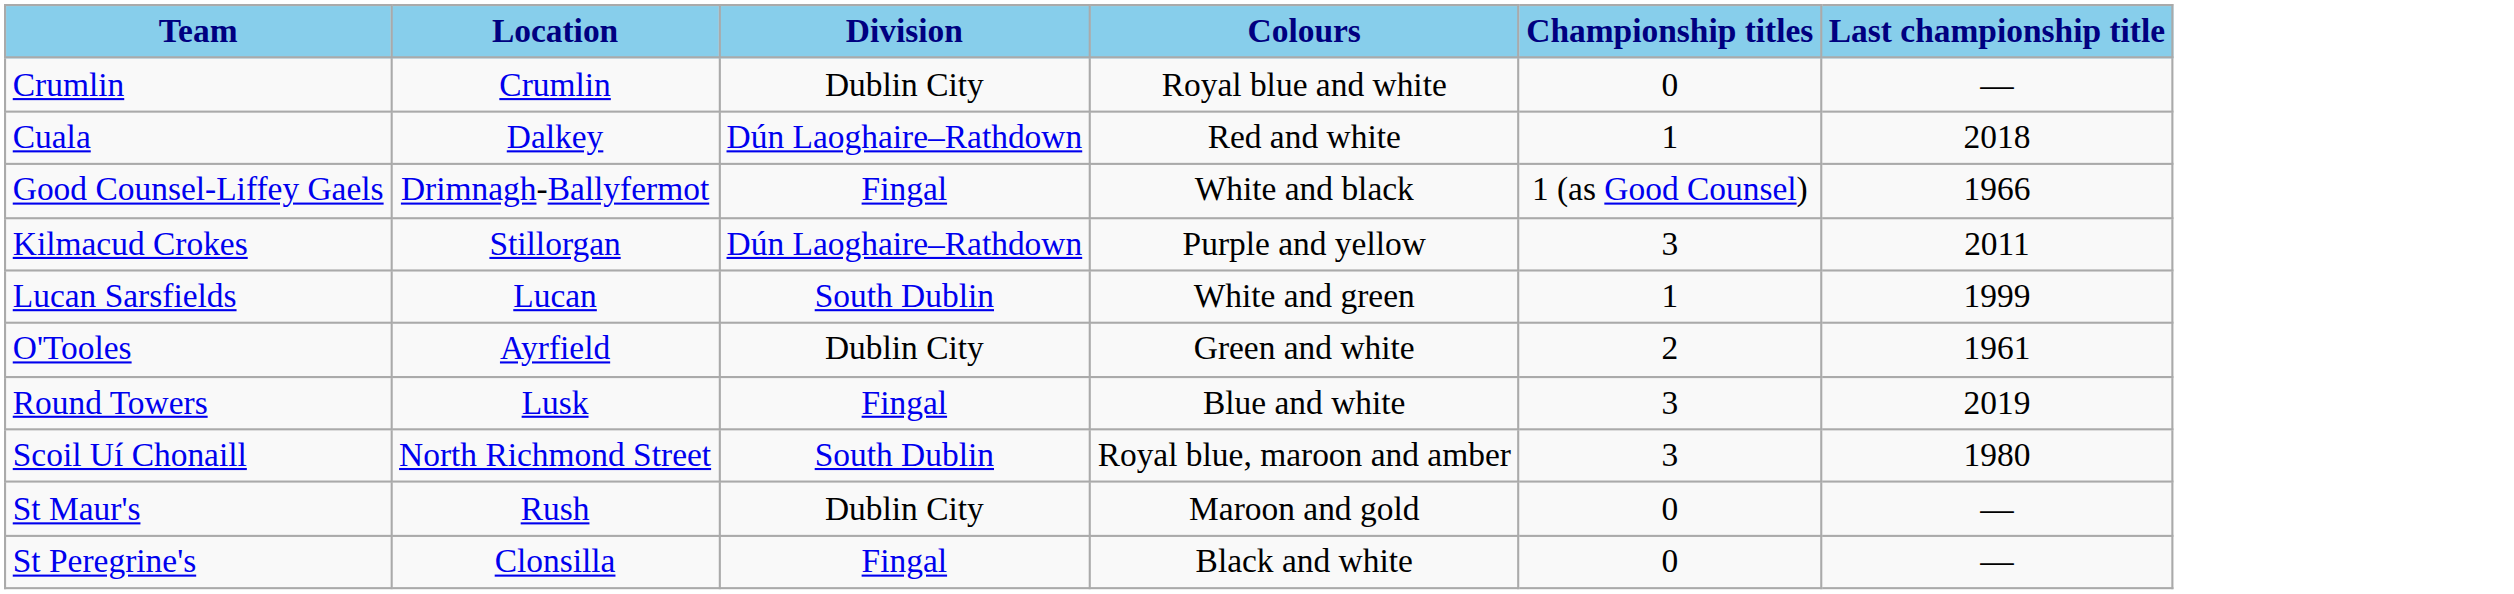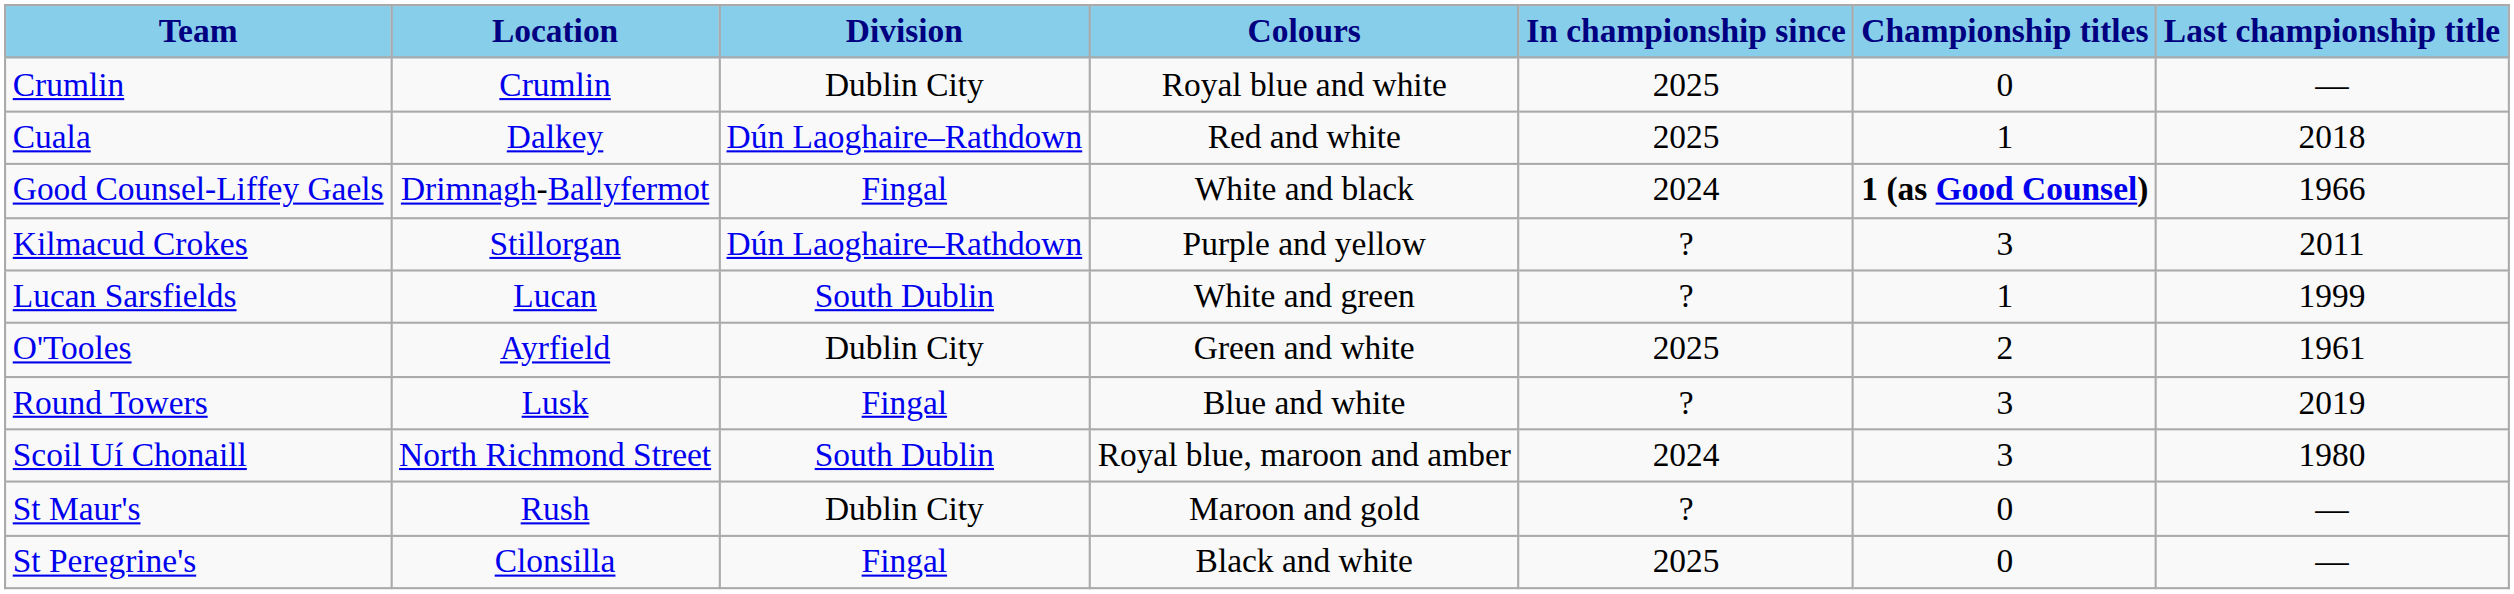+ column: In championship since | 2025 | 2025 | 2024 | ? | ? | 2025 | ? | 2024 | ? | 2025
Good Counsel-Liffey Gaels | Championship titles: normal -> bold
